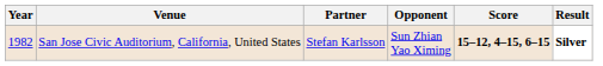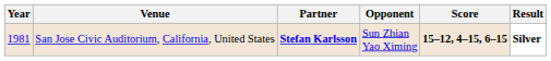San Jose Civic Auditorium, California, United States | Year: 1982 -> 1981
San Jose Civic Auditorium, California, United States | Partner: normal -> bold
